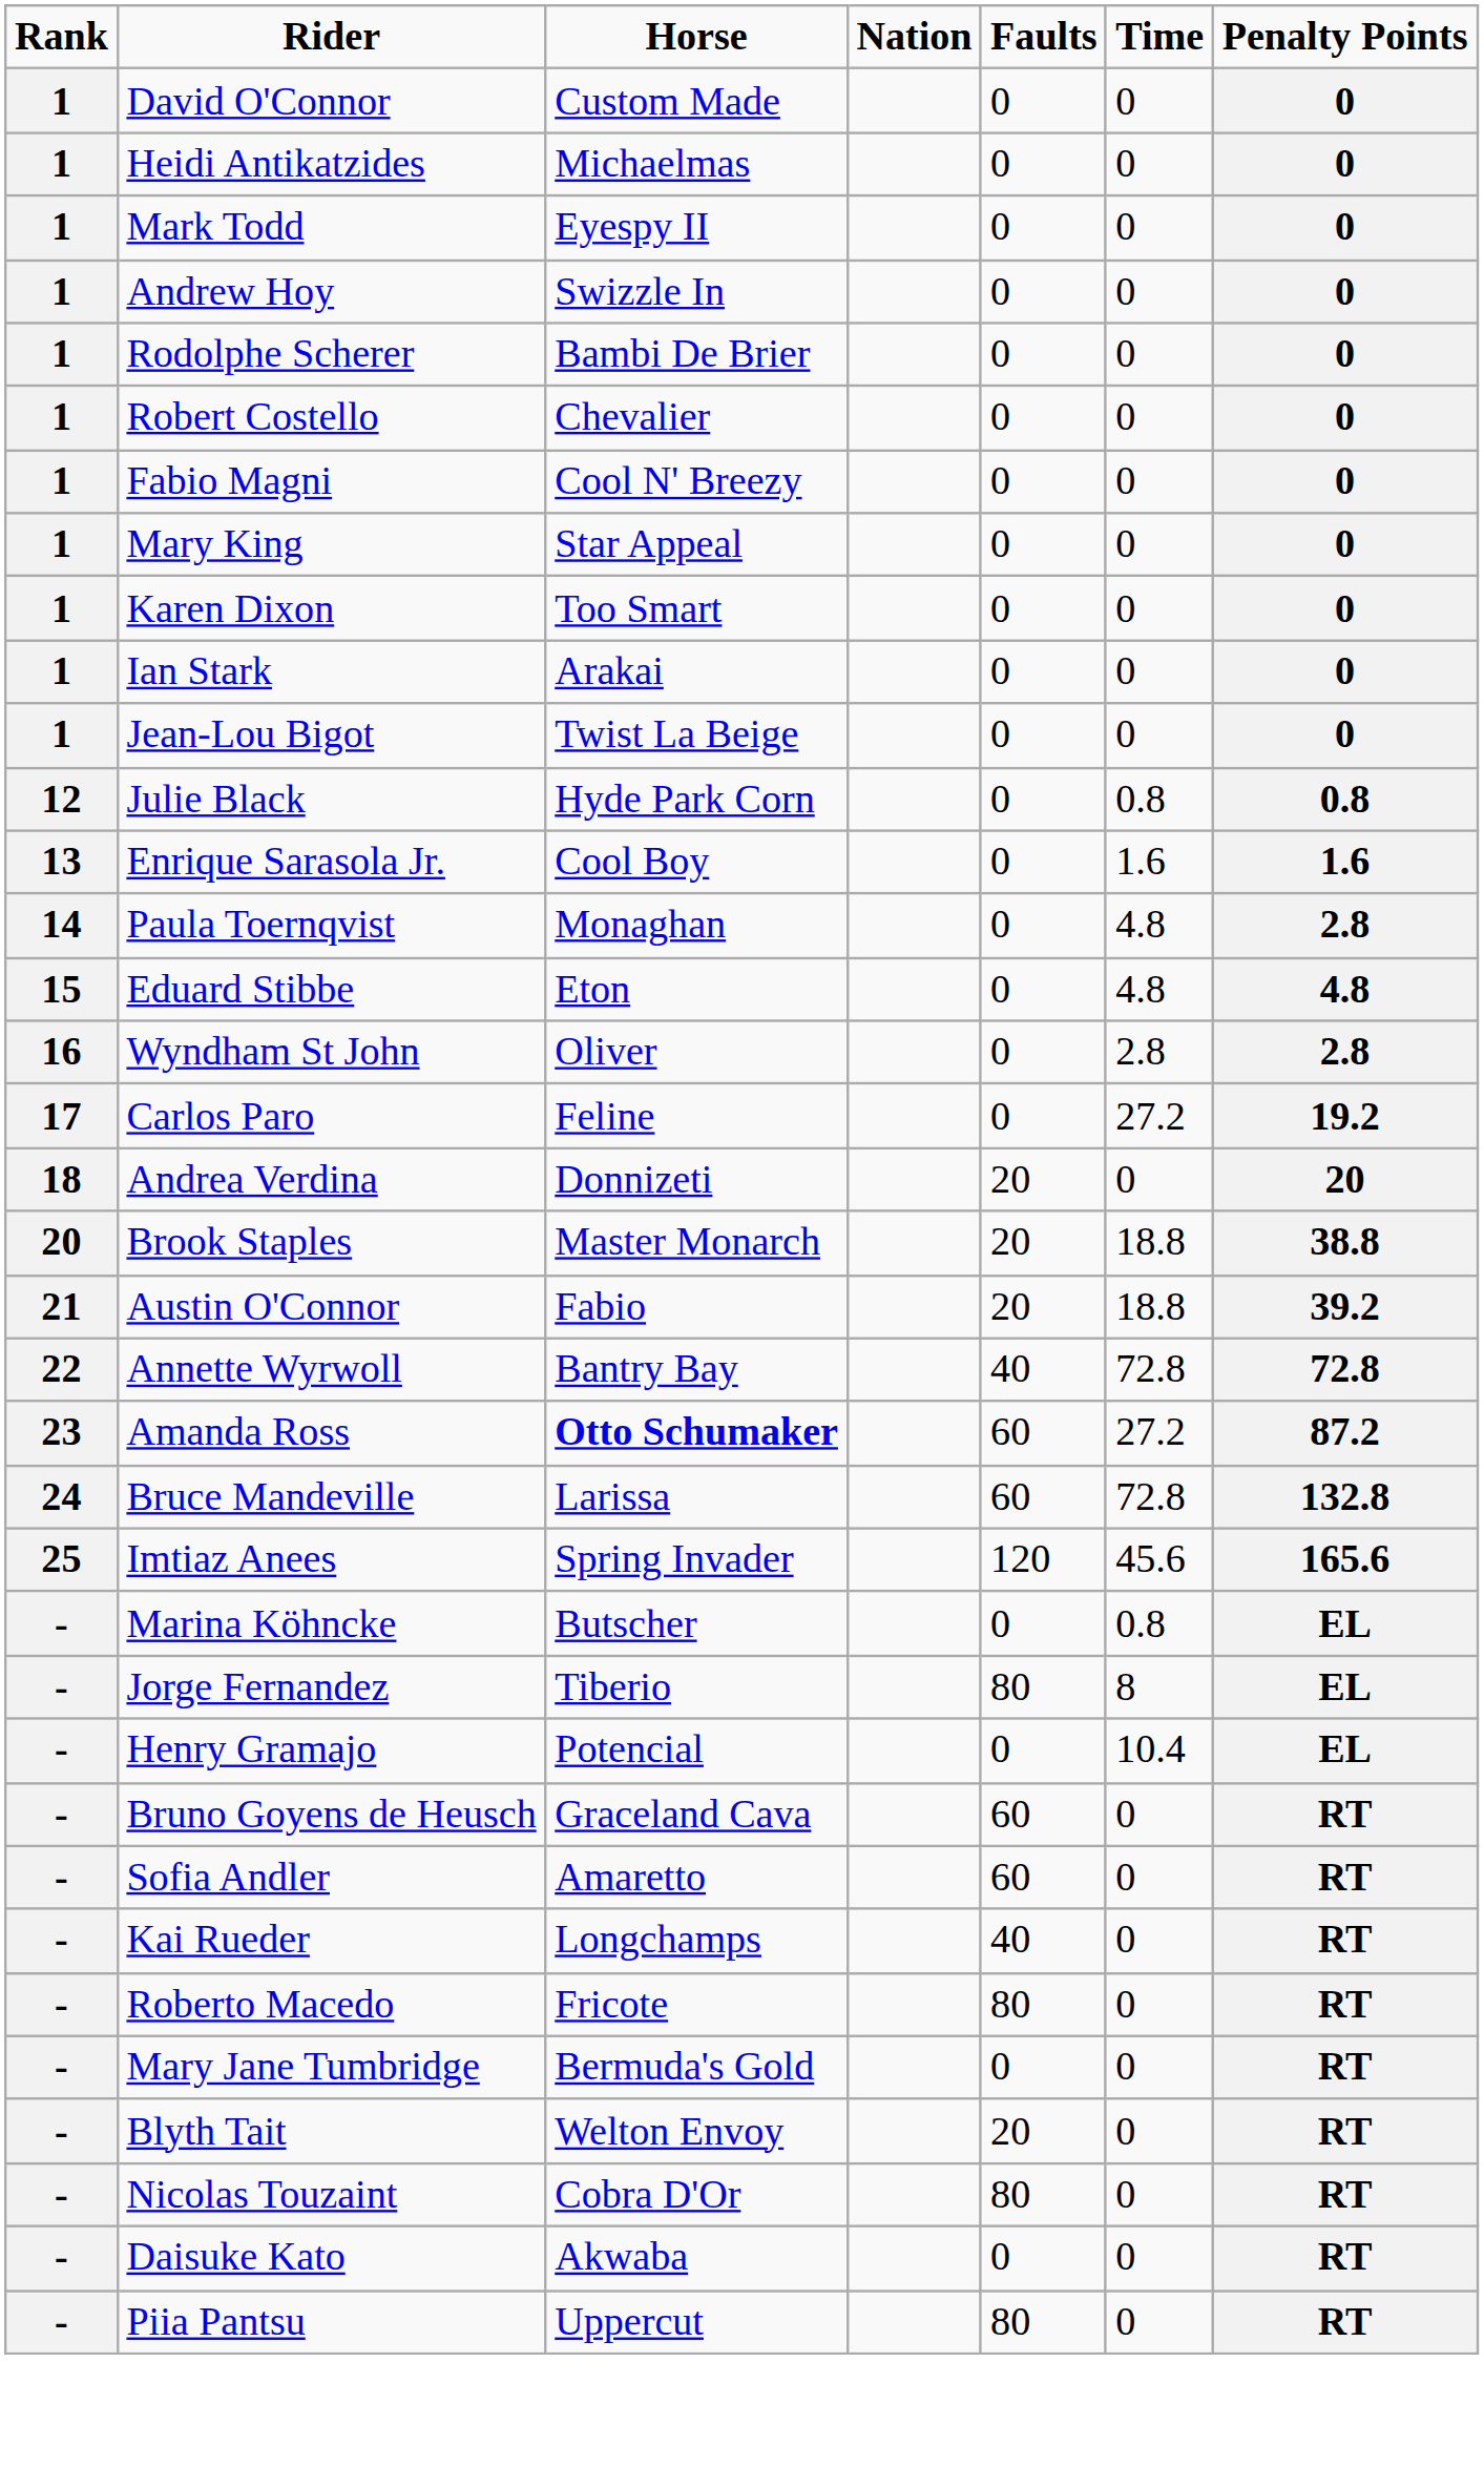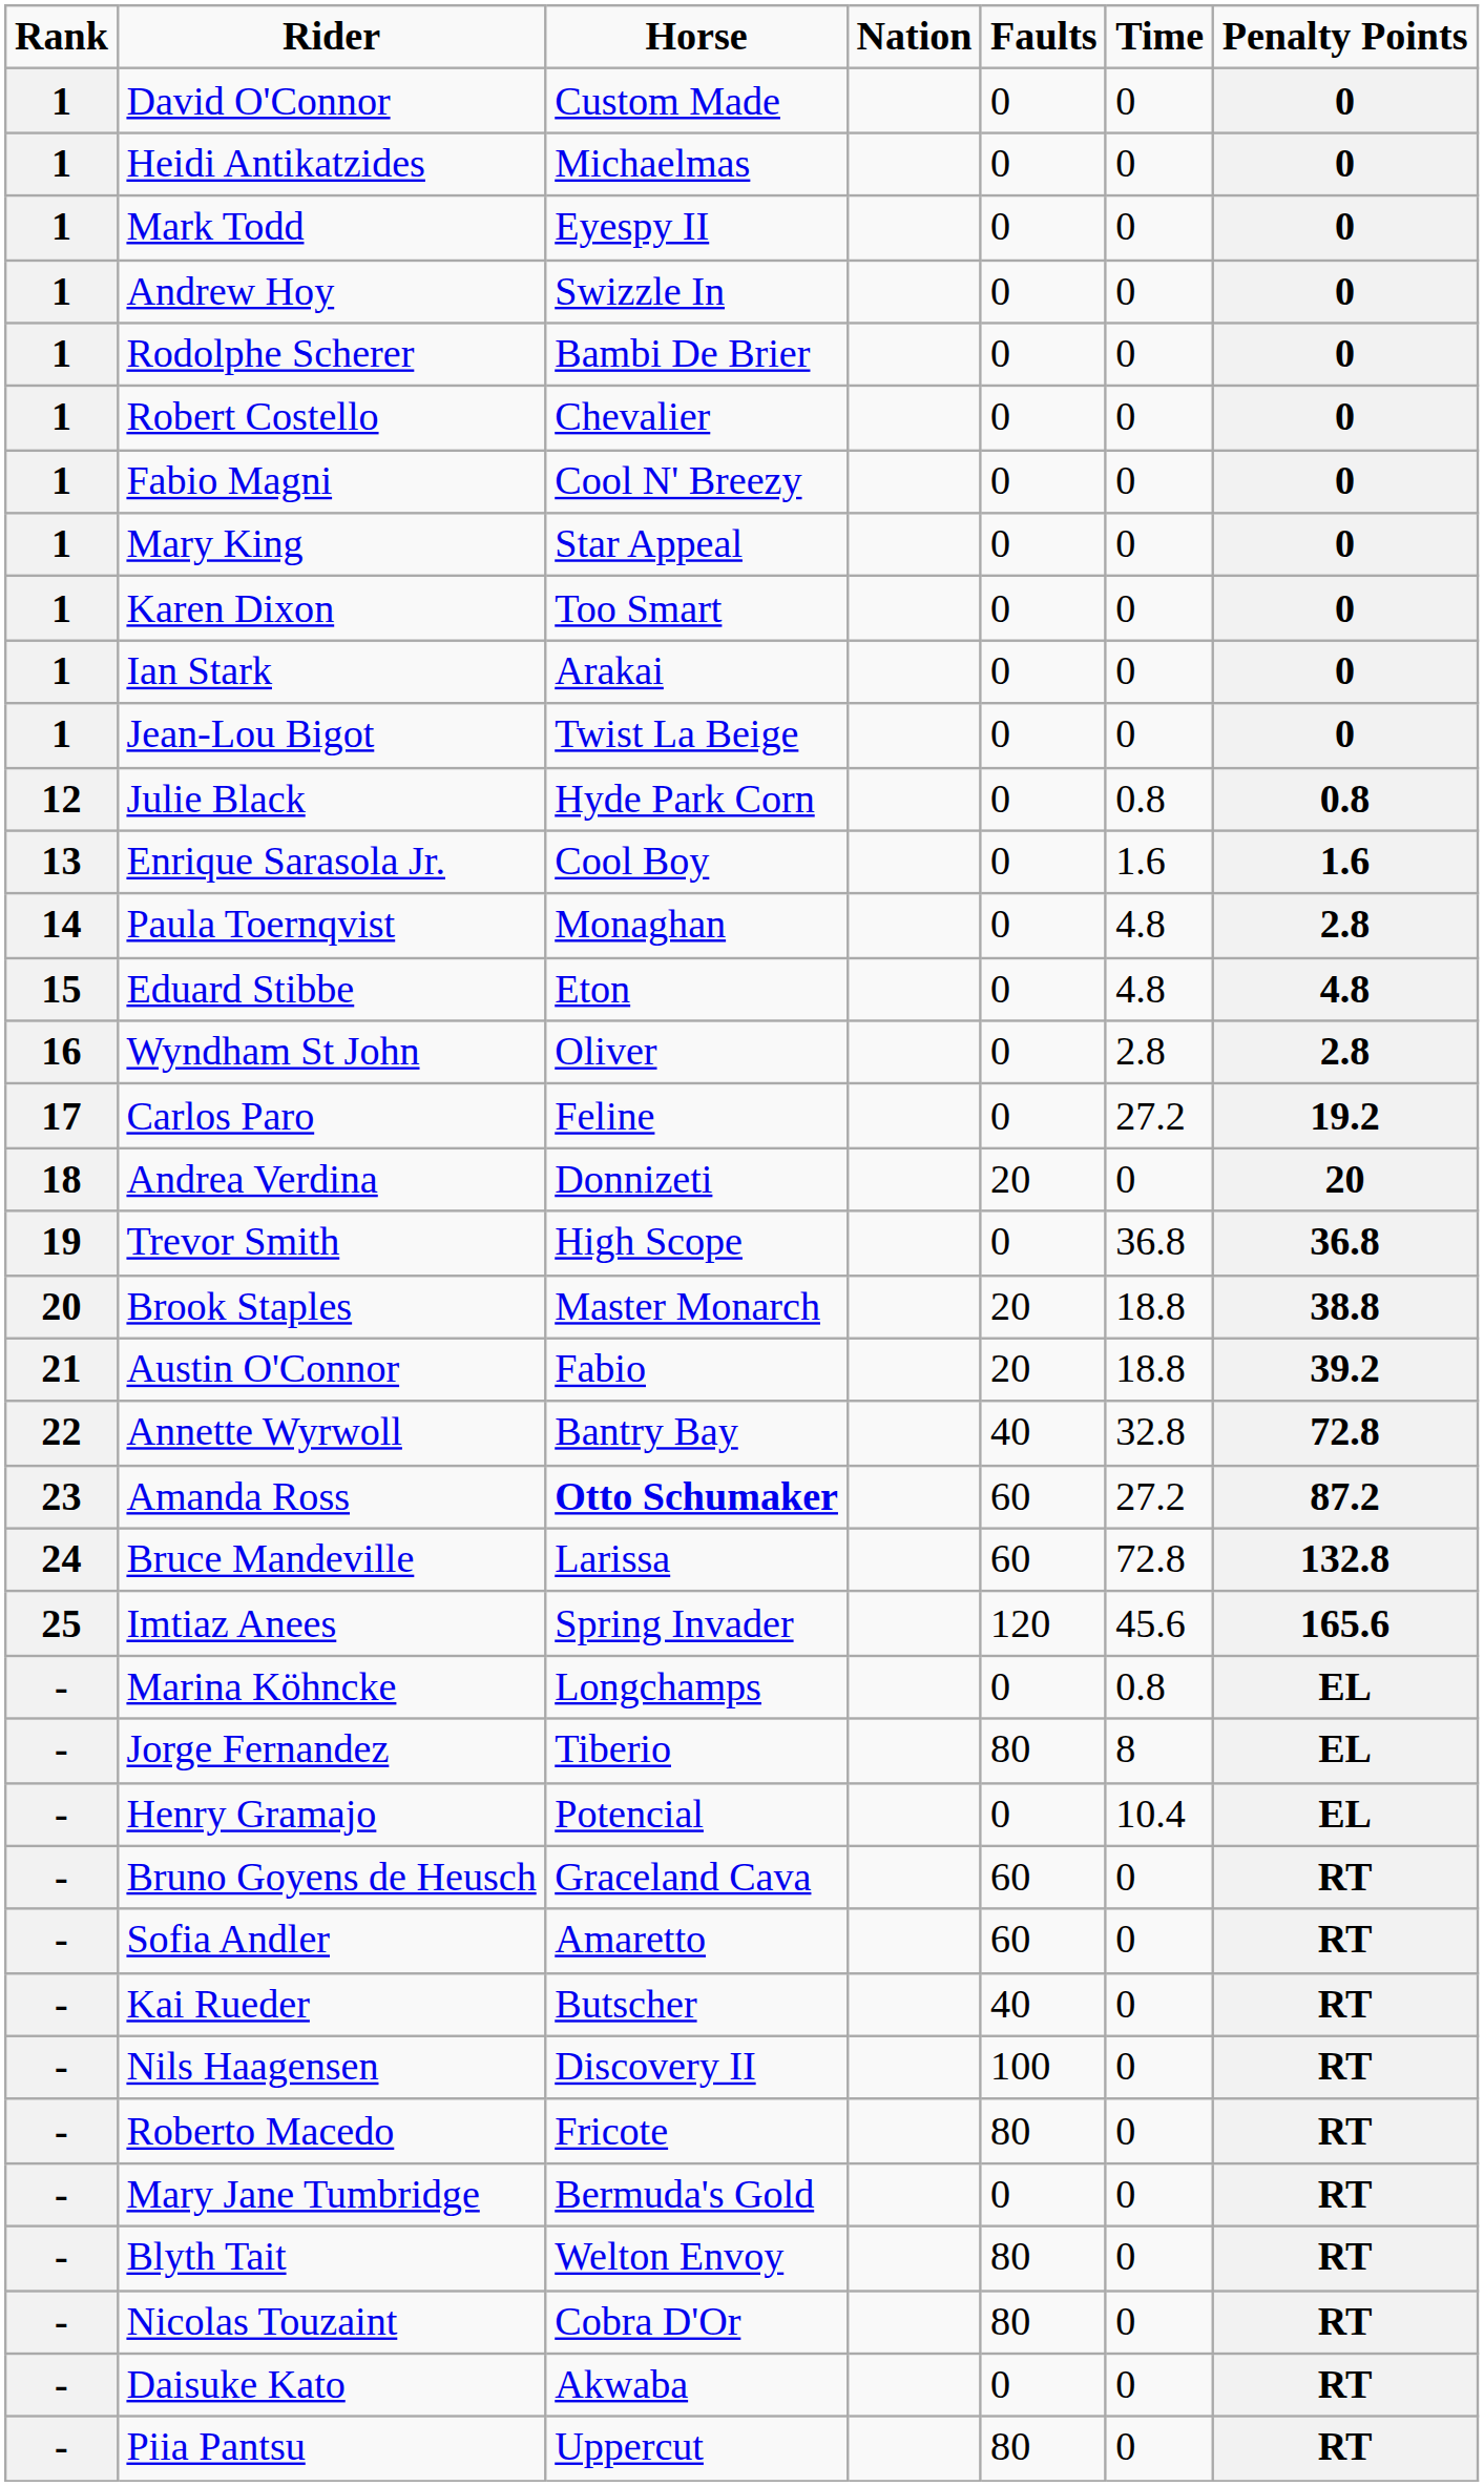+ row: 19 | Trevor Smith | High Scope | 0 | 36.8 | 36.8
Annette Wyrwoll | Time: 72.8 -> 32.8
Marina Köhncke | Horse: Butscher -> Longchamps
Kai Rueder | Horse: Longchamps -> Butscher
+ row: - | Nils Haagensen | Discovery II | 100 | 0 | RT
Blyth Tait | Faults: 20 -> 80
